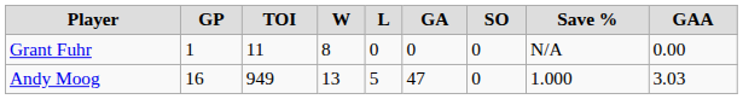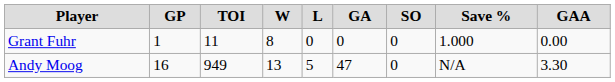Grant Fuhr | Save %: N/A -> 1.000
Andy Moog | Save %: 1.000 -> N/A
Andy Moog | GAA: 3.03 -> 3.30
